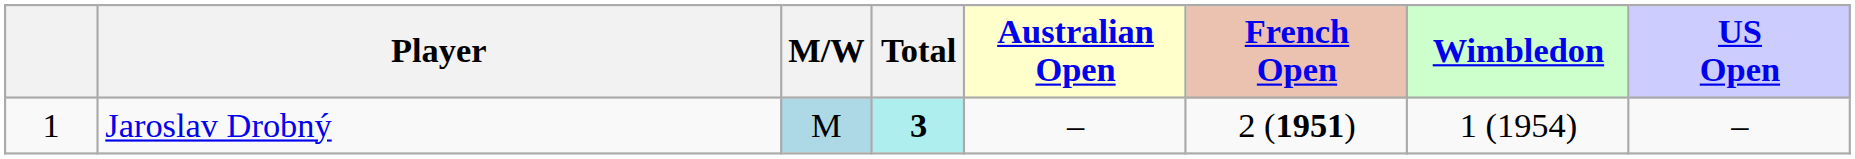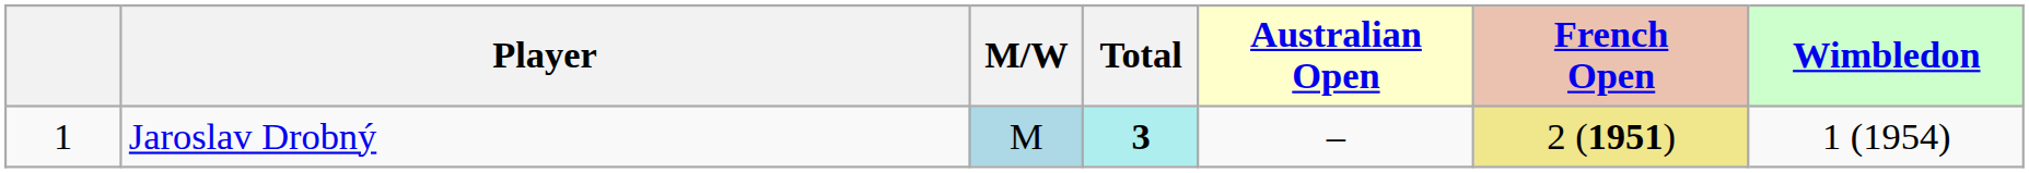- column: US Open | –
Jaroslav Drobný | French Open: no background -> khaki background
